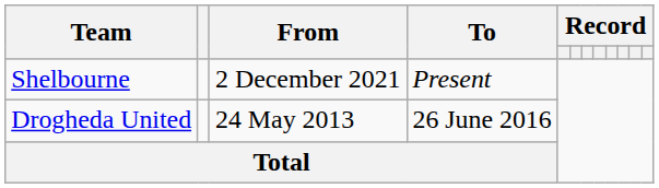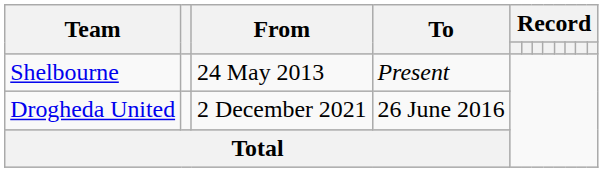Shelbourne | From: 2 December 2021 -> 24 May 2013
Drogheda United | From: 24 May 2013 -> 2 December 2021
